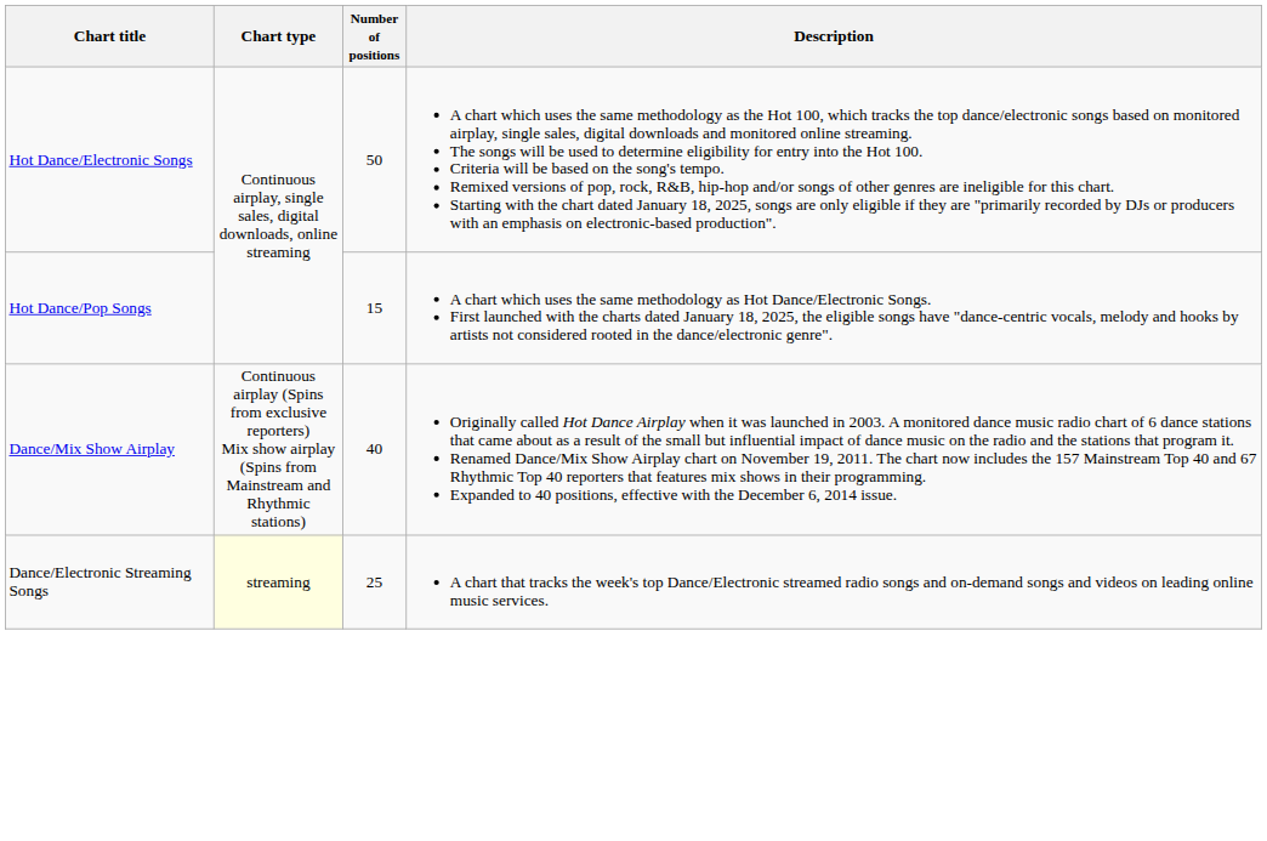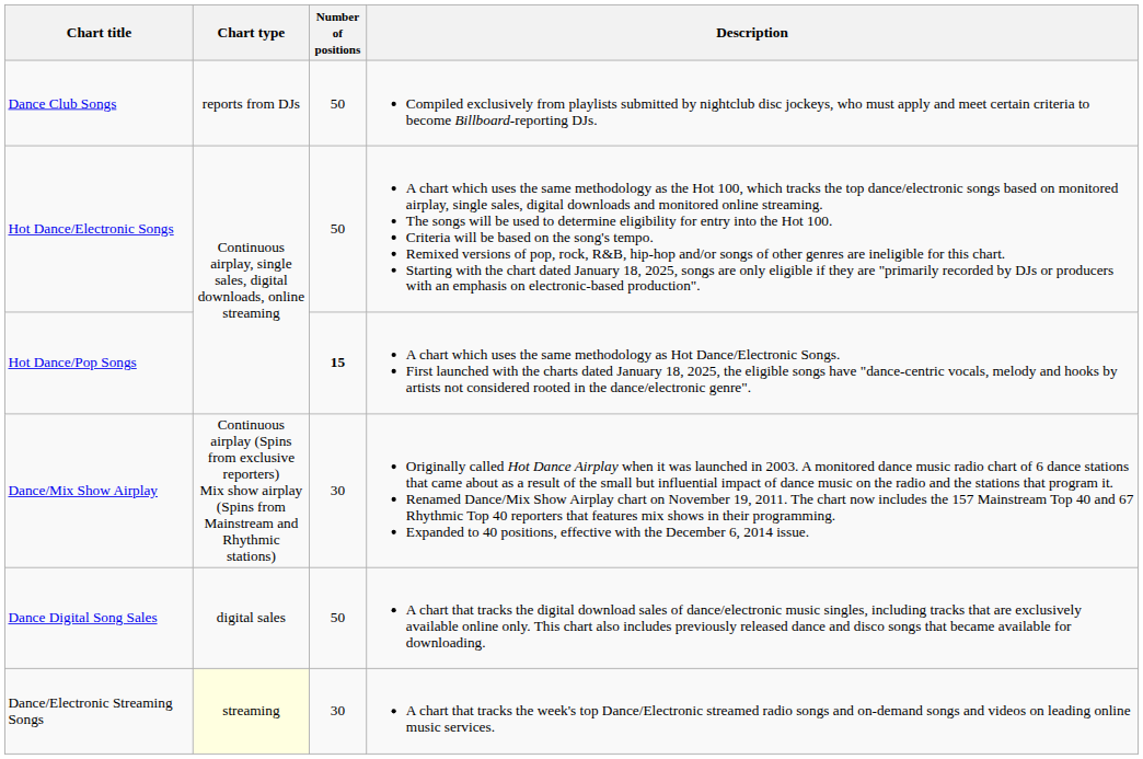+ row: Dance Club Songs | reports from DJs | 50 | Compiled exclusively from playlists submitted by nightclub disc jockeys, who must apply and meet certain criteria to become Billboard-reporting DJs.
Hot Dance/Pop Songs | Number of positions: normal -> bold
Dance/Mix Show Airplay | Number of positions: 40 -> 30
+ row: Dance Digital Song Sales | digital sales | 50 | A chart that tracks the digital download sales of dance/electronic music singles, including tracks that are exclusively available online only. This chart also includes previously released dance and disco songs that became available for downloading.
Dance/Electronic Streaming Songs | Number of positions: 25 -> 30
